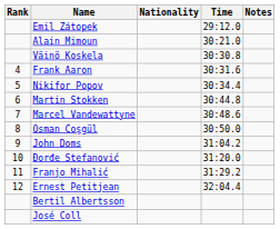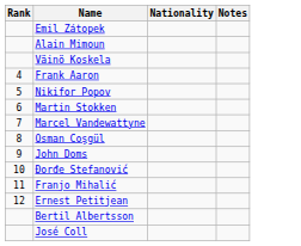- column: Time | 29:12.0 | 30:21.0 | 30:30.8 | 30:31.6 | 30:34.4 | 30:44.8 | 30:48.6 | 30:50.0 | 31:04.2 | 31:20.0 | 31:29.2 | 32:04.4
